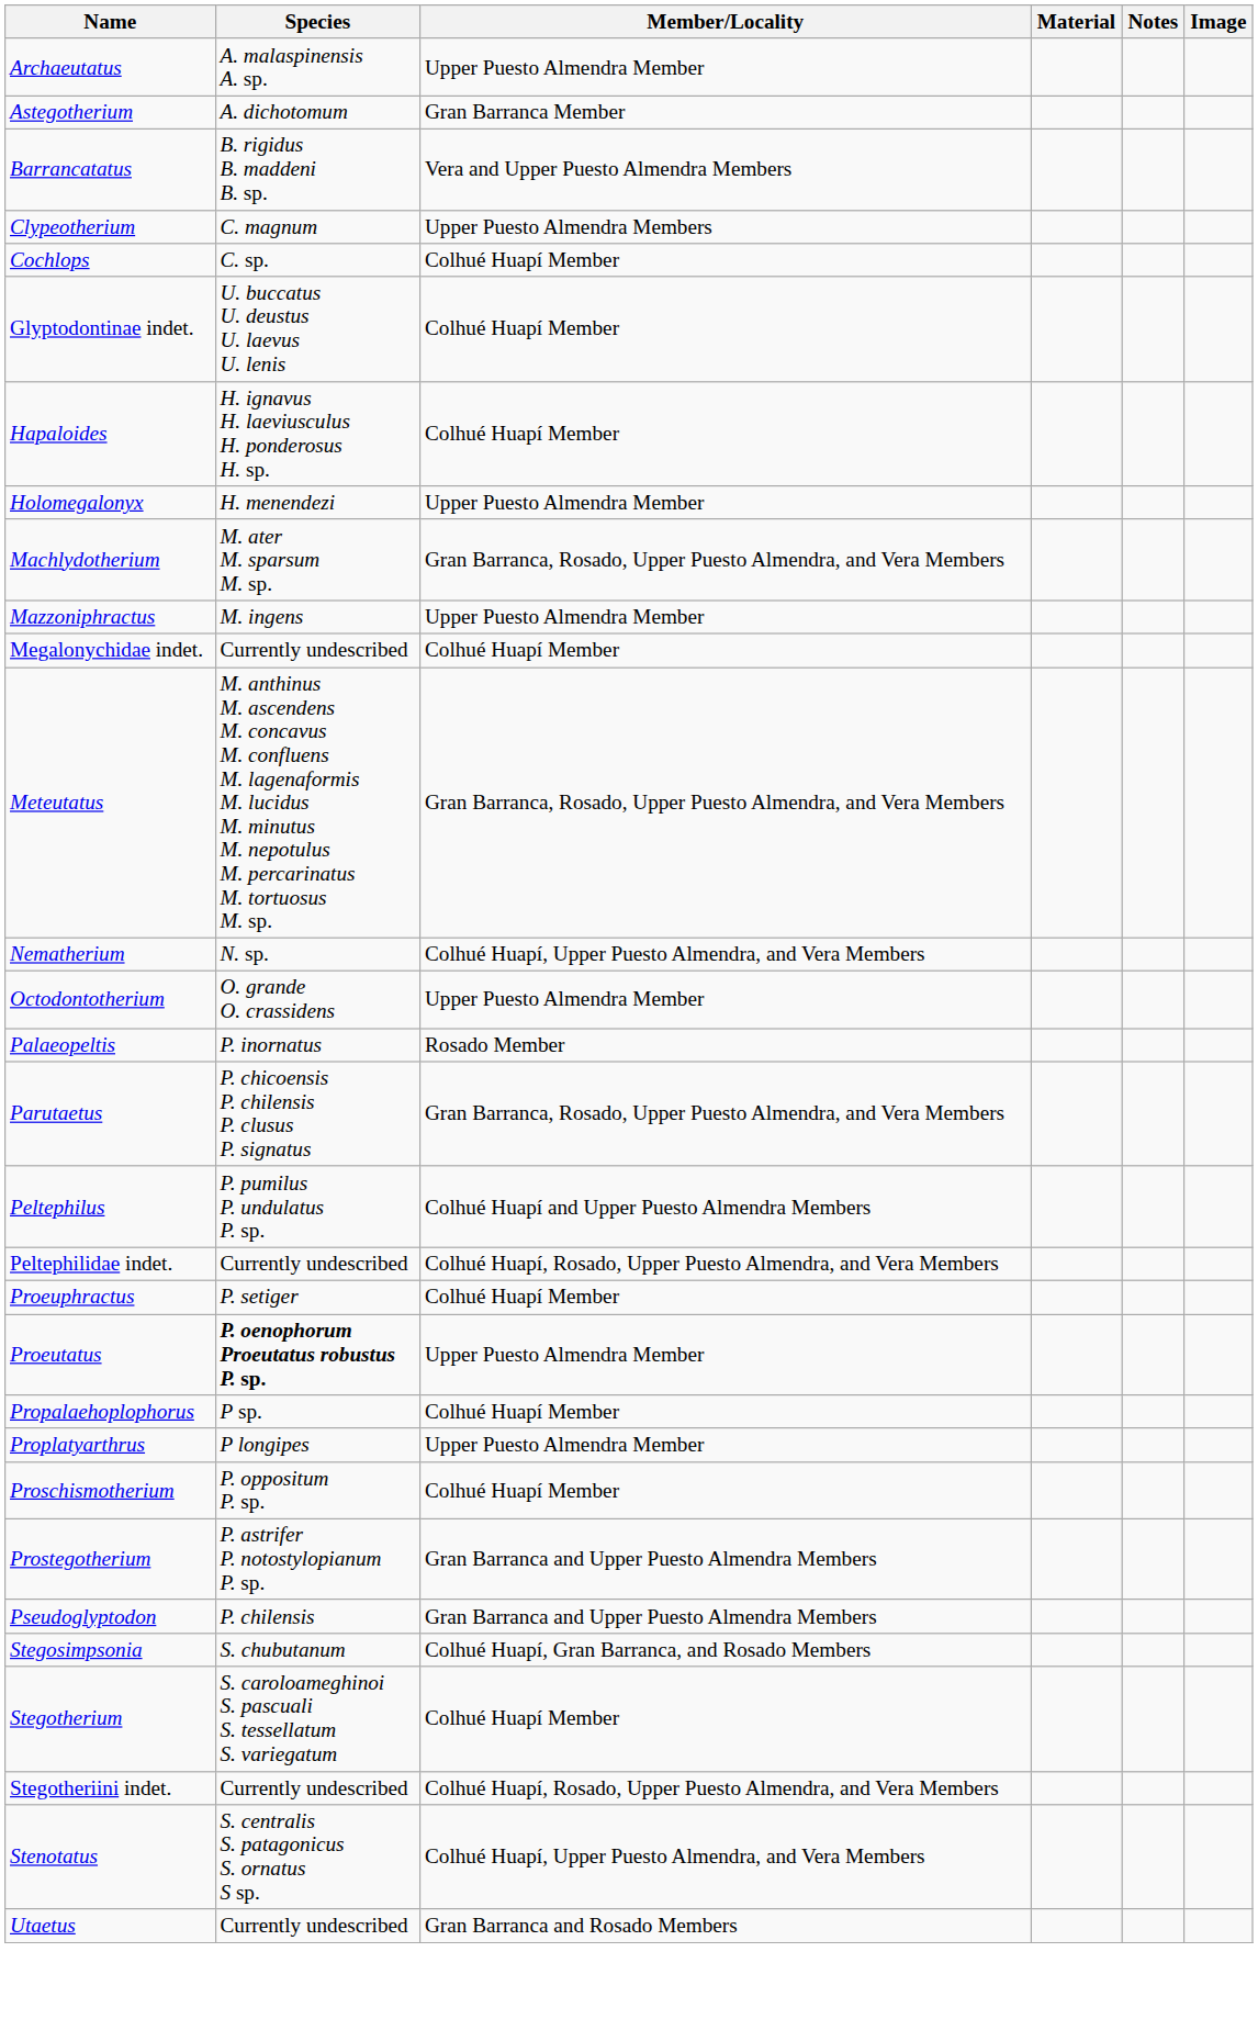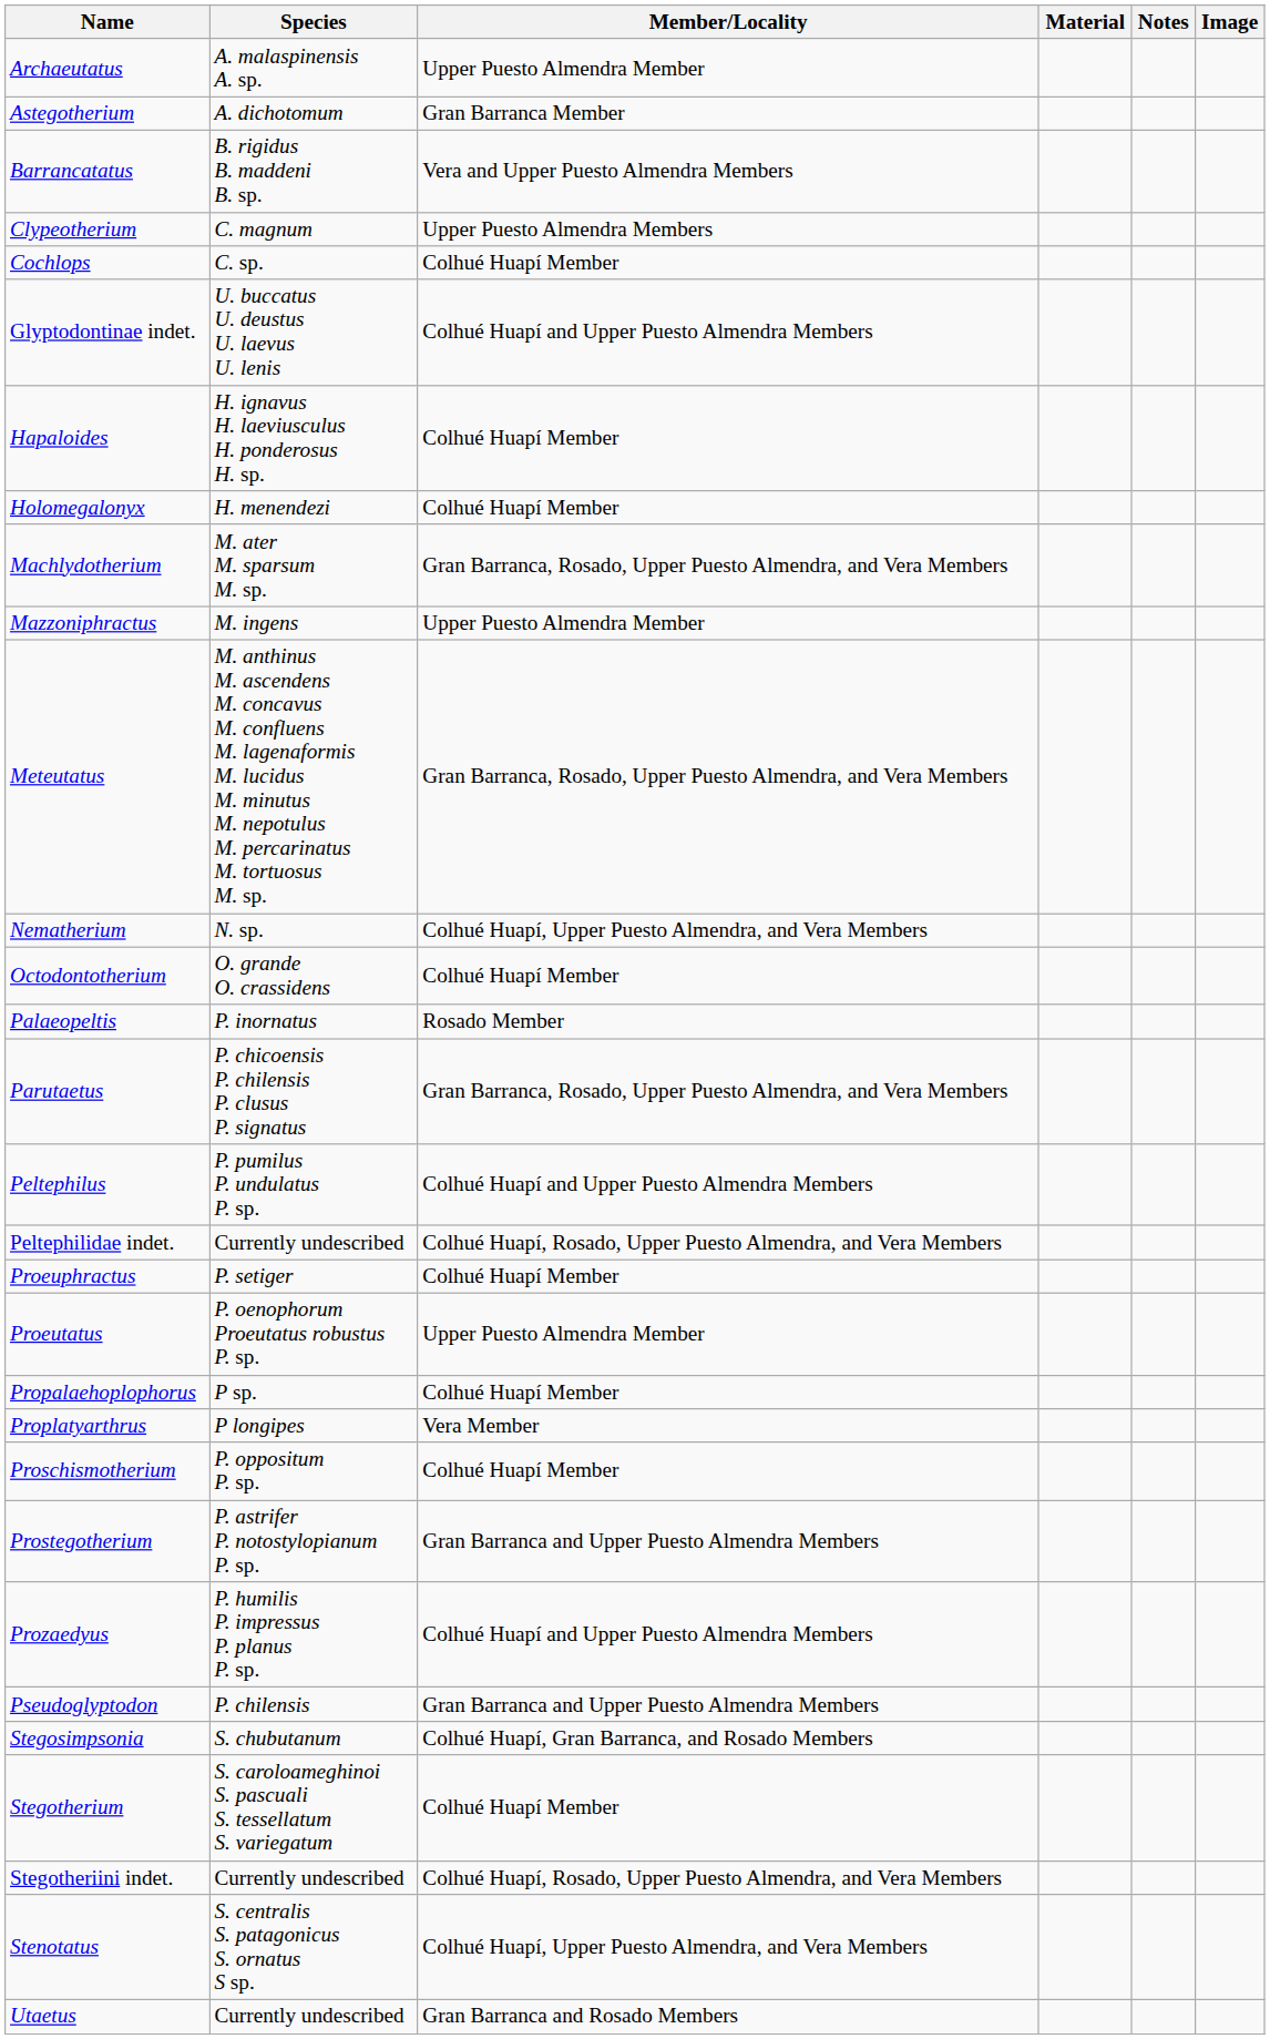Glyptodontinae indet. | Member/Locality: Colhué Huapí Member -> Colhué Huapí and Upper Puesto Almendra Members
Holomegalonyx | Member/Locality: Upper Puesto Almendra Member -> Colhué Huapí Member
- row: Megalonychidae indet. | Currently undescribed | Colhué Huapí Member
Octodontotherium | Member/Locality: Upper Puesto Almendra Member -> Colhué Huapí Member
Proeutatus | Species: bold -> normal
Proplatyarthrus | Member/Locality: Upper Puesto Almendra Member -> Vera Member
+ row: Prozaedyus | P. humilis P. impressus P. planus P. sp. | Colhué Huapí and Upper Puesto Almendra Members
